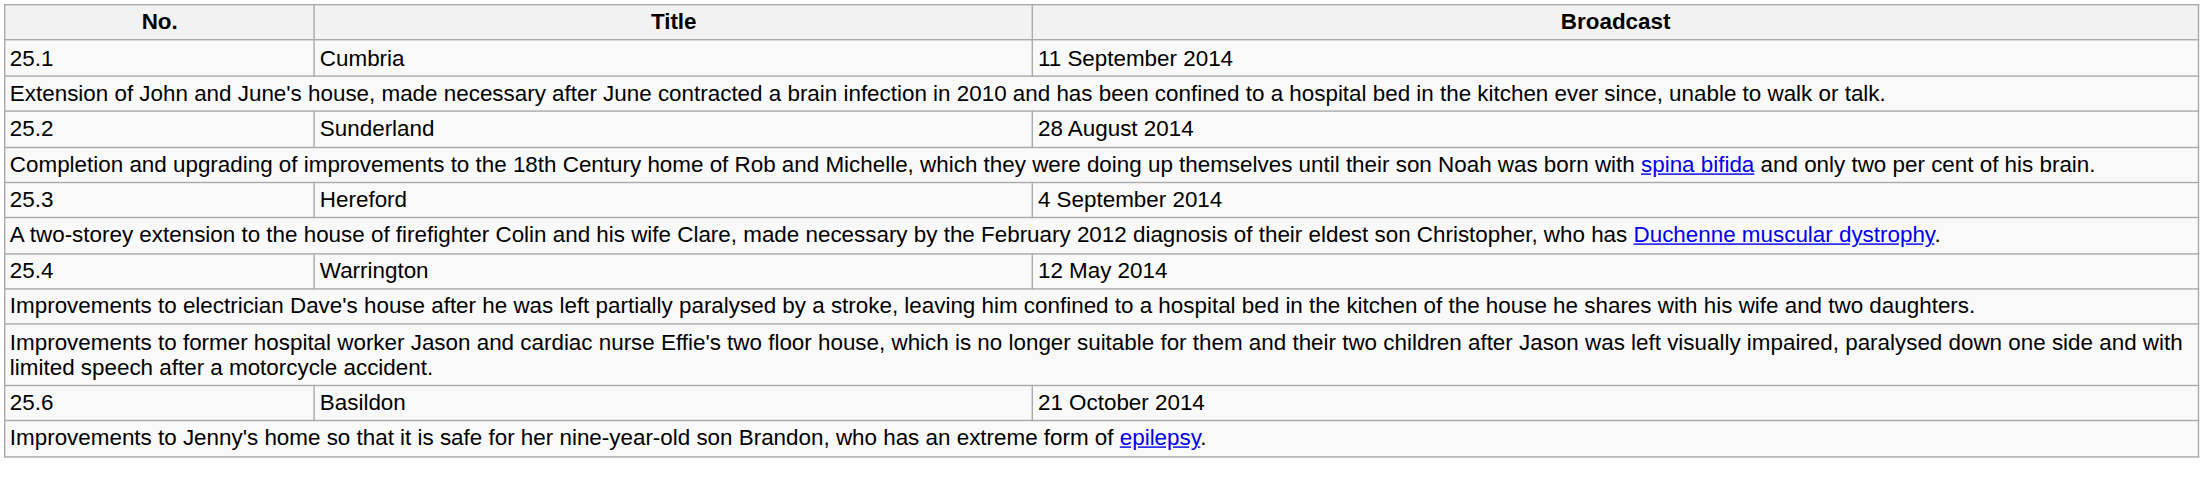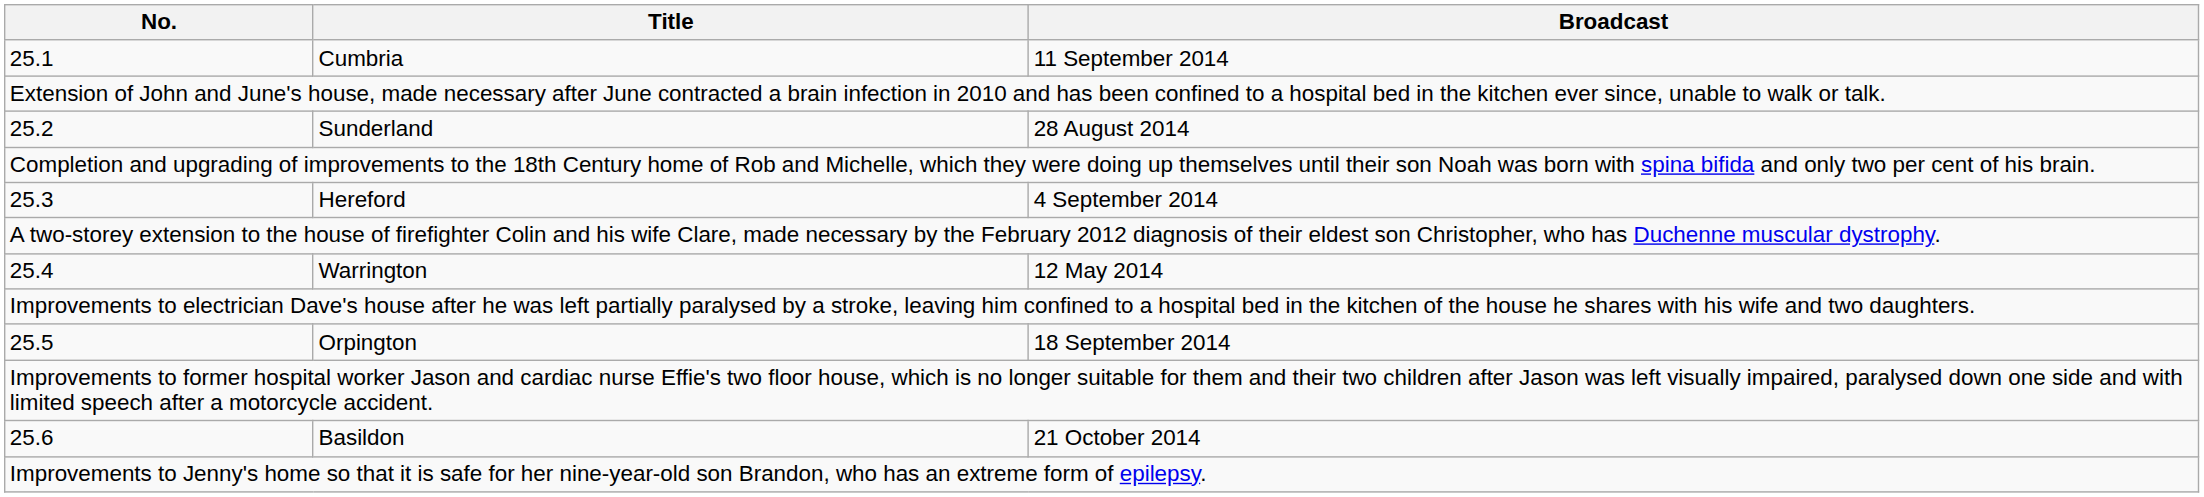+ row: 25.5 | Orpington | 18 September 2014
